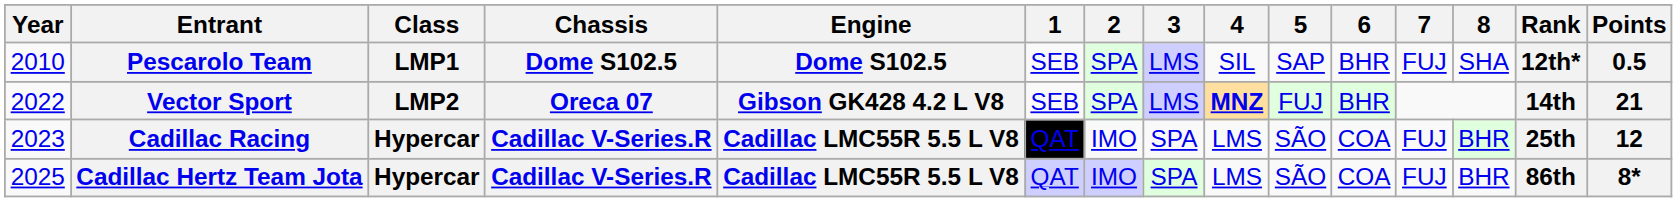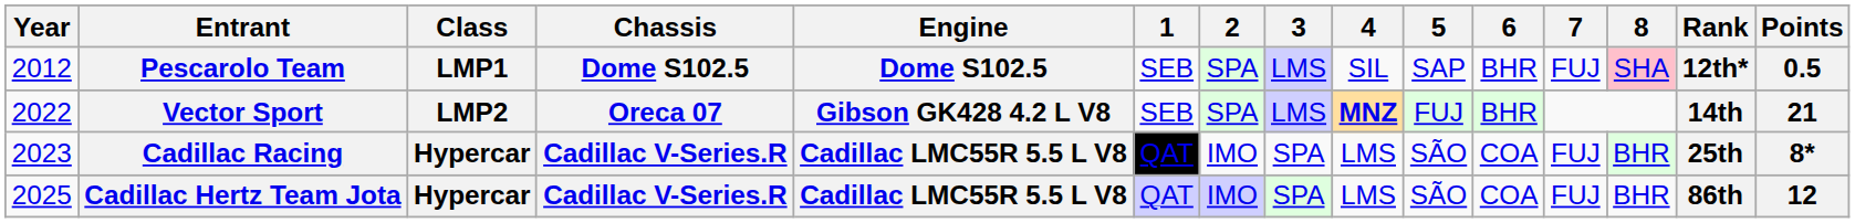Pescarolo Team | Year: 2010 -> 2012
Pescarolo Team | 8: no background -> pink background
Cadillac Racing | Points: 12 -> 8*
Cadillac Hertz Team Jota | Points: 8* -> 12
